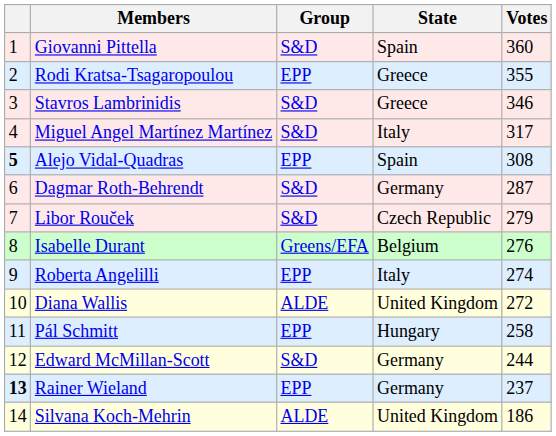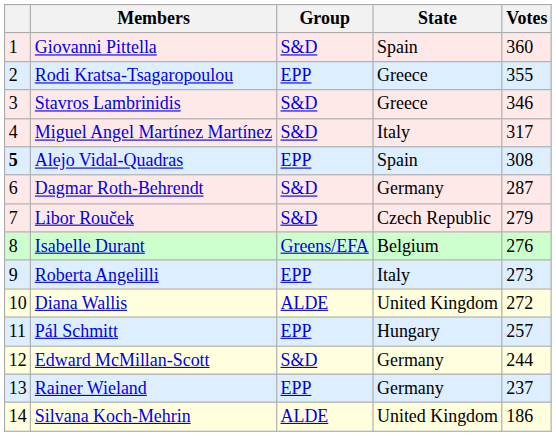Roberta Angelilli | Votes: 274 -> 273
Pál Schmitt | Votes: 258 -> 257
Rainer Wieland | column 1: bold -> normal
